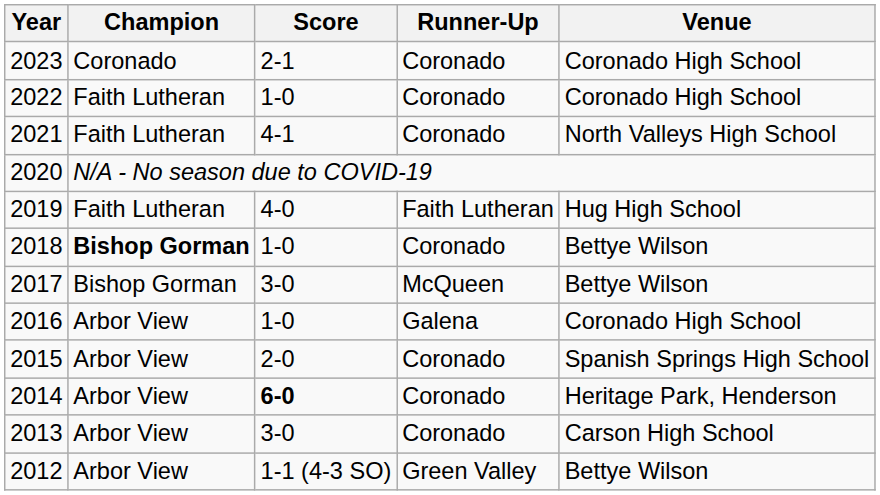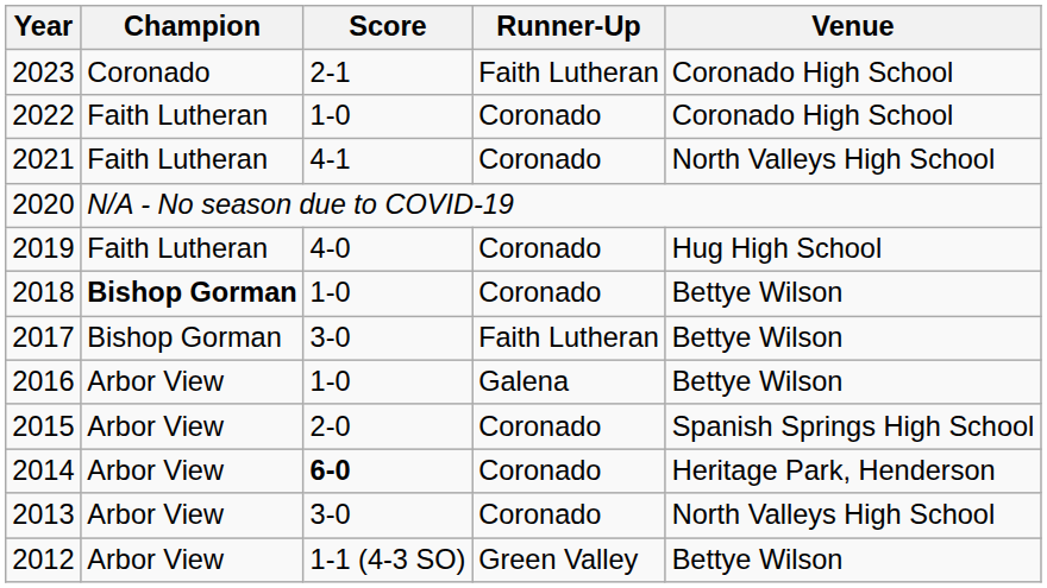2023 | Runner-Up: Coronado -> Faith Lutheran
2019 | Runner-Up: Faith Lutheran -> Coronado
2017 | Runner-Up: McQueen -> Faith Lutheran
2016 | Venue: Coronado High School -> Bettye Wilson
2013 | Venue: Carson High School -> North Valleys High School
